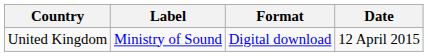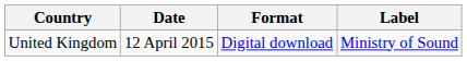columns swapped: Date <-> Label
